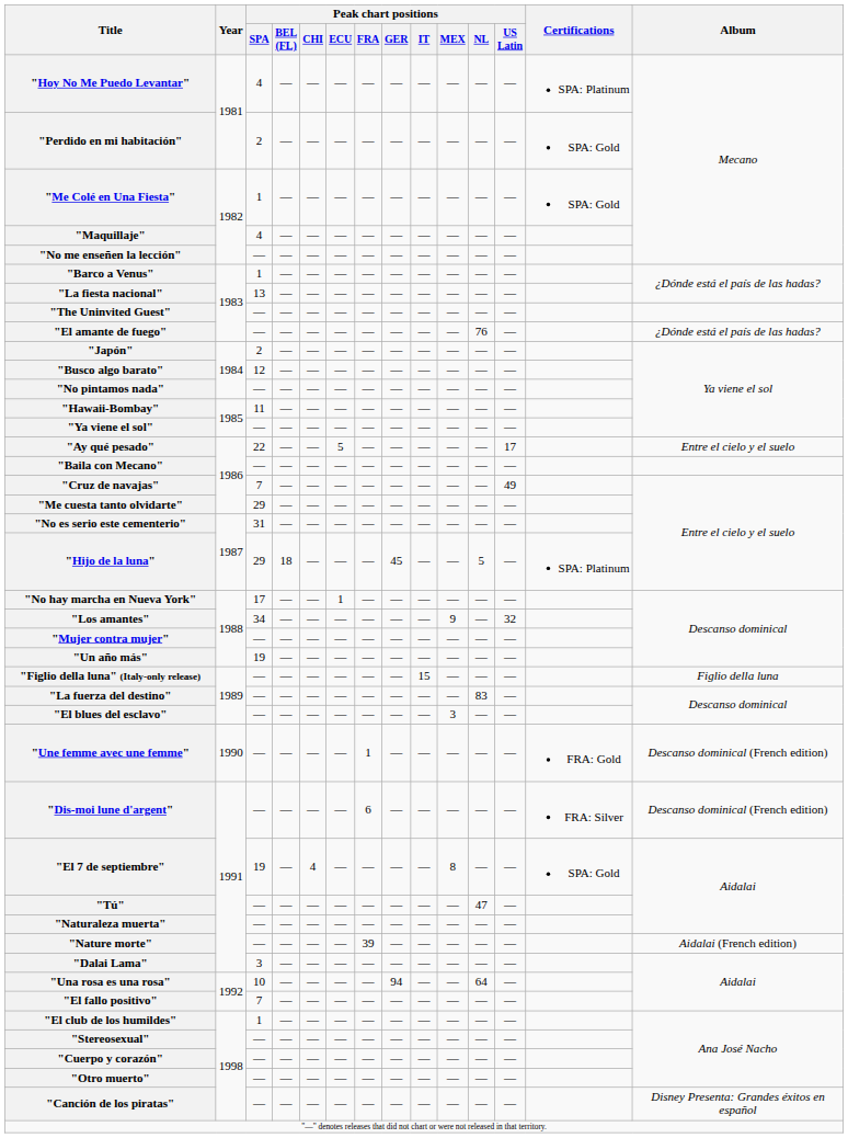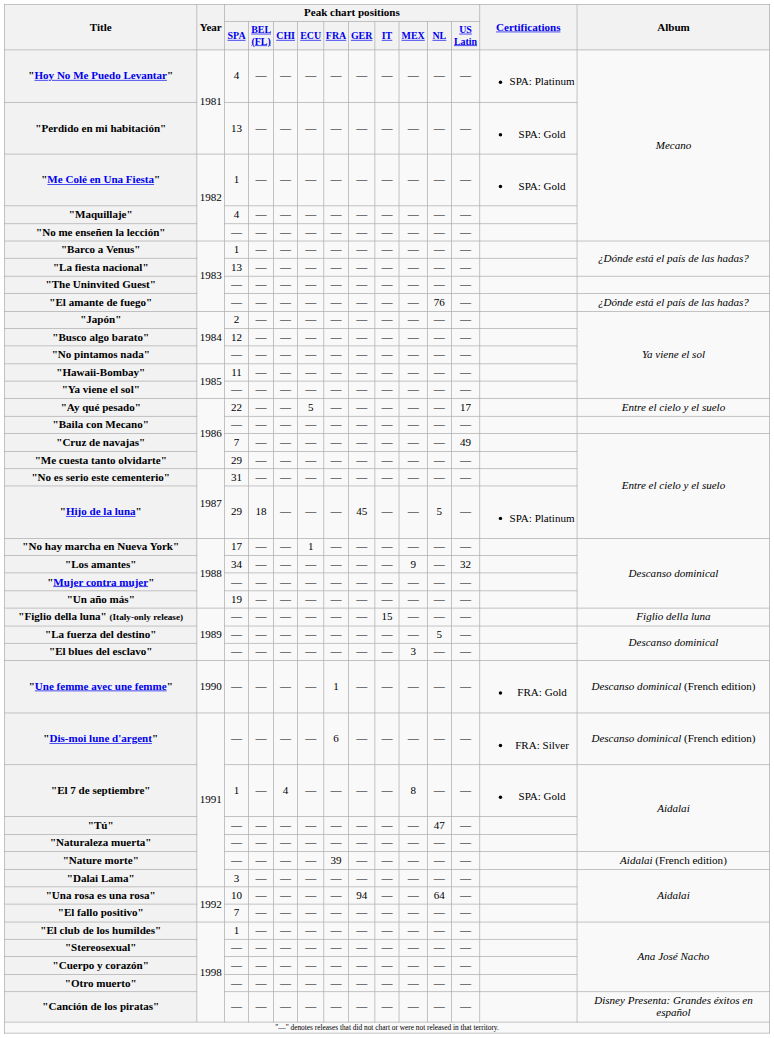"Perdido en mi habitación" | Peak chart positions / SPA: 2 -> 13
"La fuerza del destino" | Peak chart positions / NL: 83 -> 5
"El 7 de septiembre" | Peak chart positions / SPA: 19 -> 1
